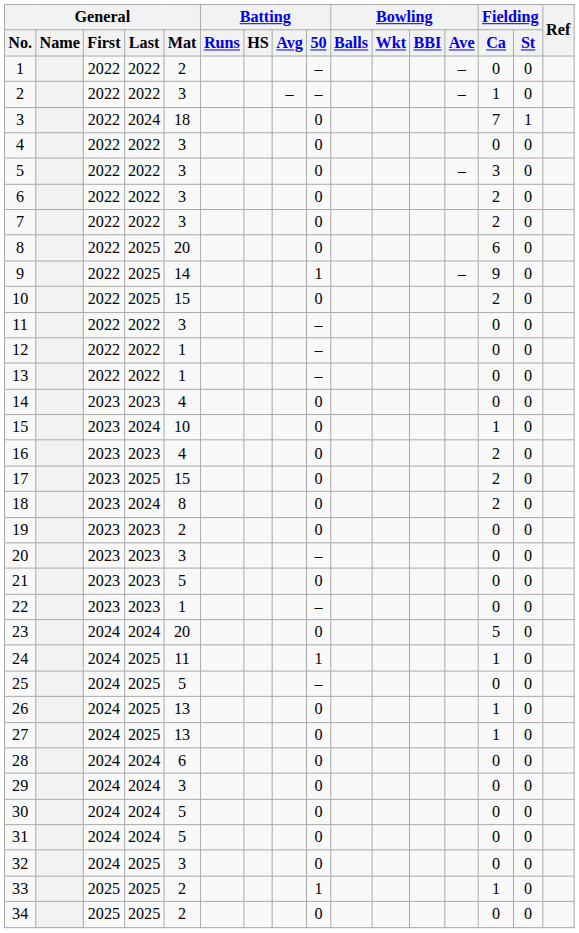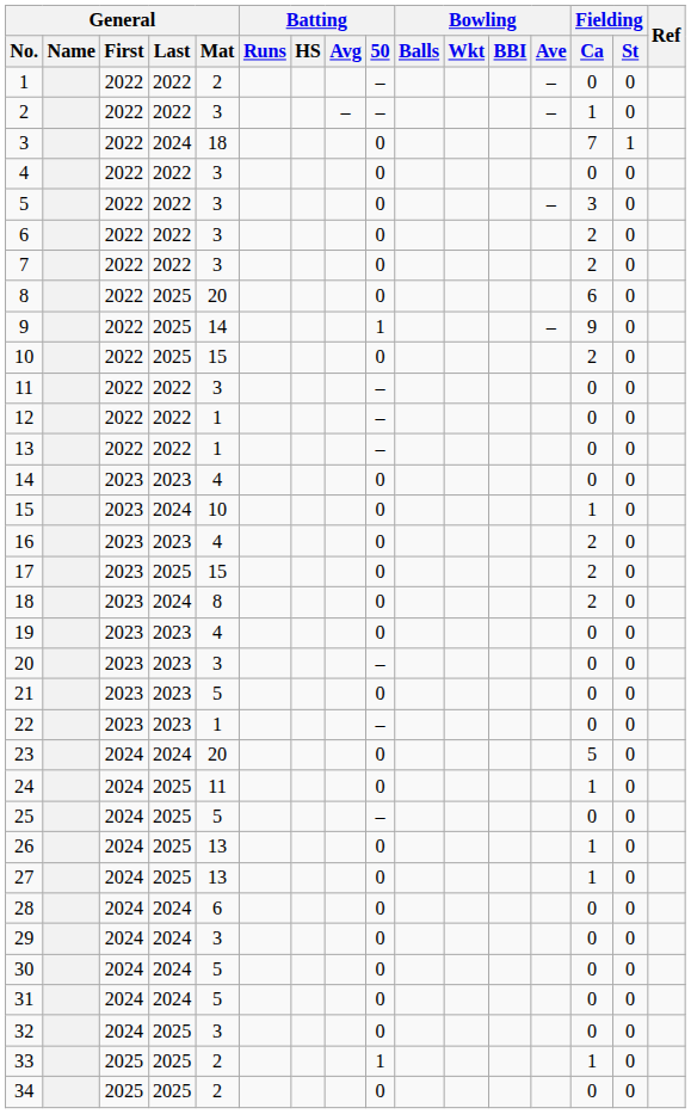19 | General / Mat: 2 -> 4
24 | Batting / 50: 1 -> 0
